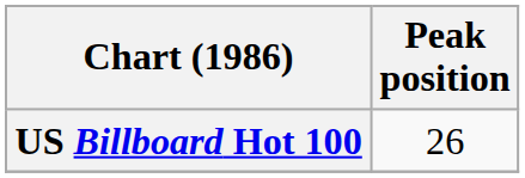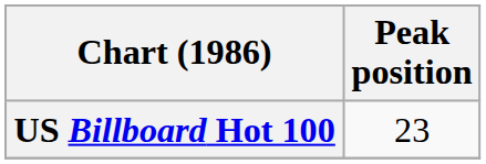US Billboard Hot 100 | Peak position: 26 -> 23
